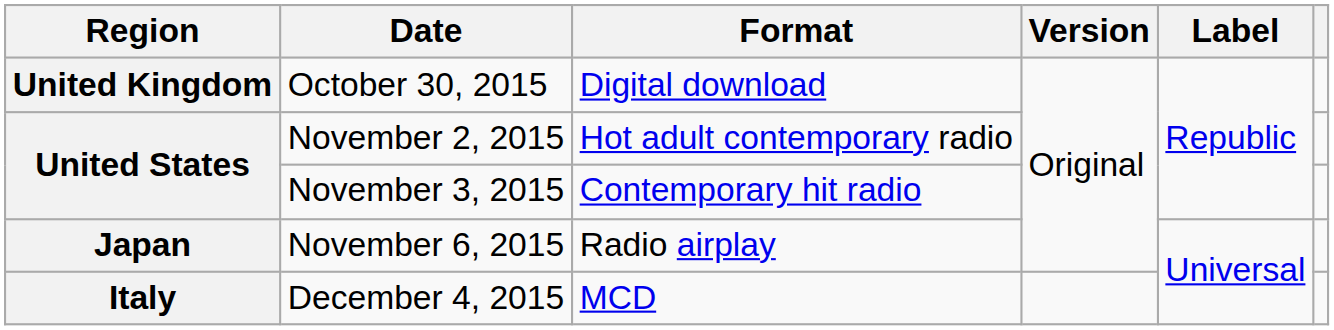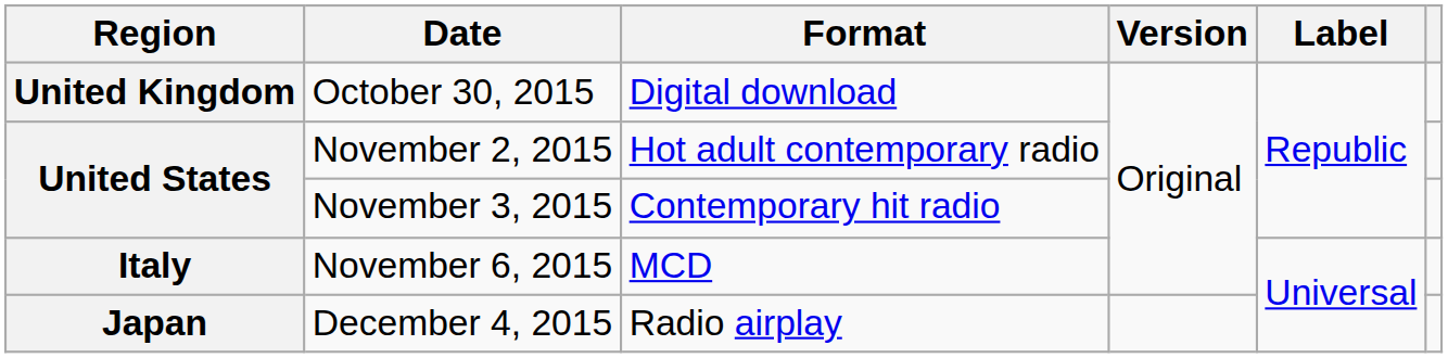November 6, 2015 | Region: Japan -> Italy
November 6, 2015 | Format: Radio airplay -> MCD
December 4, 2015 | Region: Italy -> Japan
December 4, 2015 | Format: MCD -> Radio airplay
